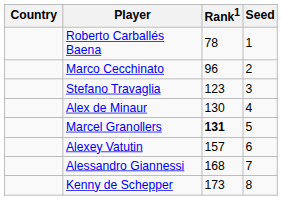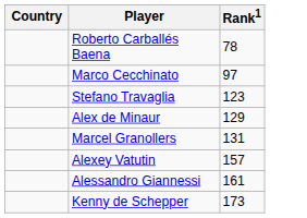- column: Seed | 1 | 2 | 3 | 4 | 5 | 6 | 7 | 8
Marco Cecchinato | Rank1: 96 -> 97
Alex de Minaur | Rank1: 130 -> 129
Marcel Granollers | Rank1: bold -> normal
Alessandro Giannessi | Rank1: 168 -> 161
